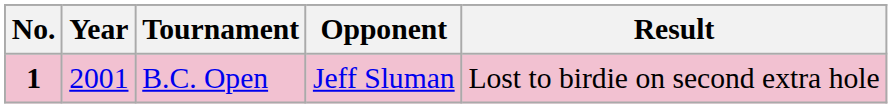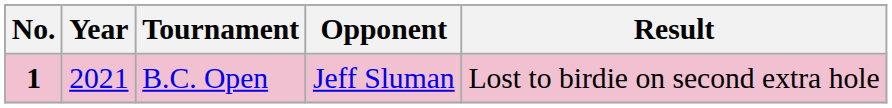B.C. Open | Year: 2001 -> 2021
